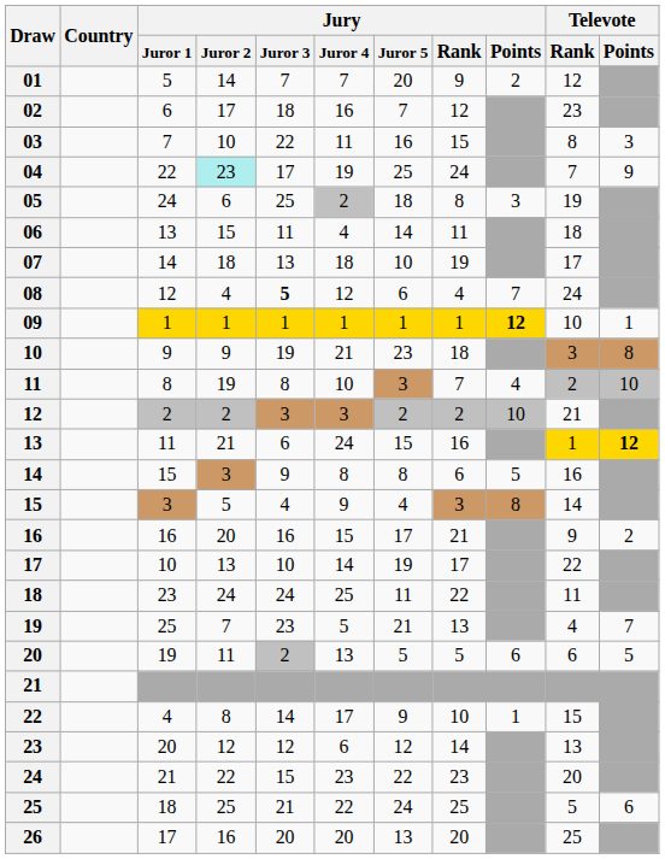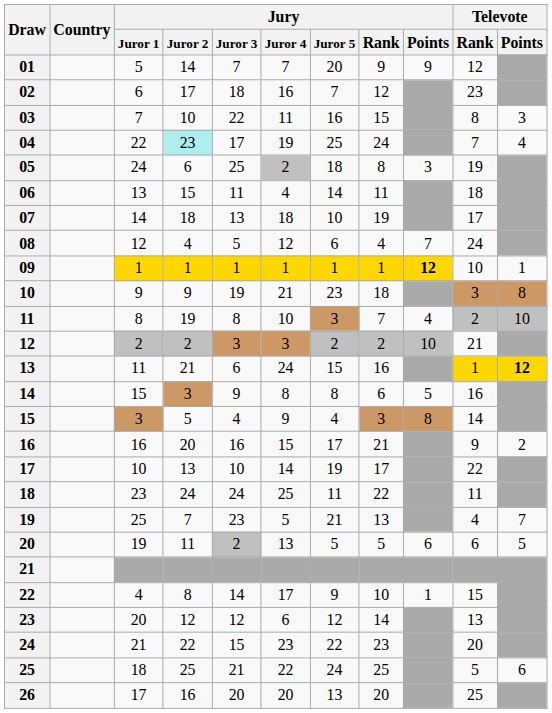01 | Jury / Points: 2 -> 9
04 | Televote / Points: 9 -> 4
08 | Jury / Juror 3: bold -> normal
